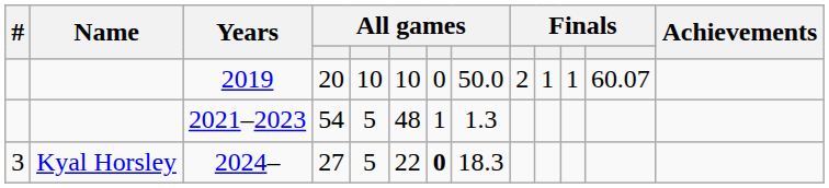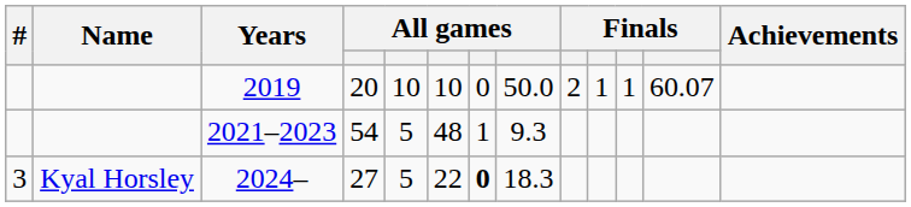2021–2023 | column 8: 1.3 -> 9.3
